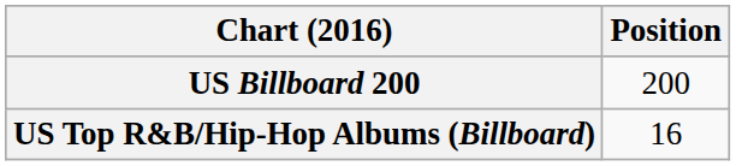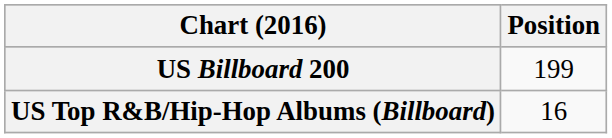US Billboard 200 | Position: 200 -> 199
